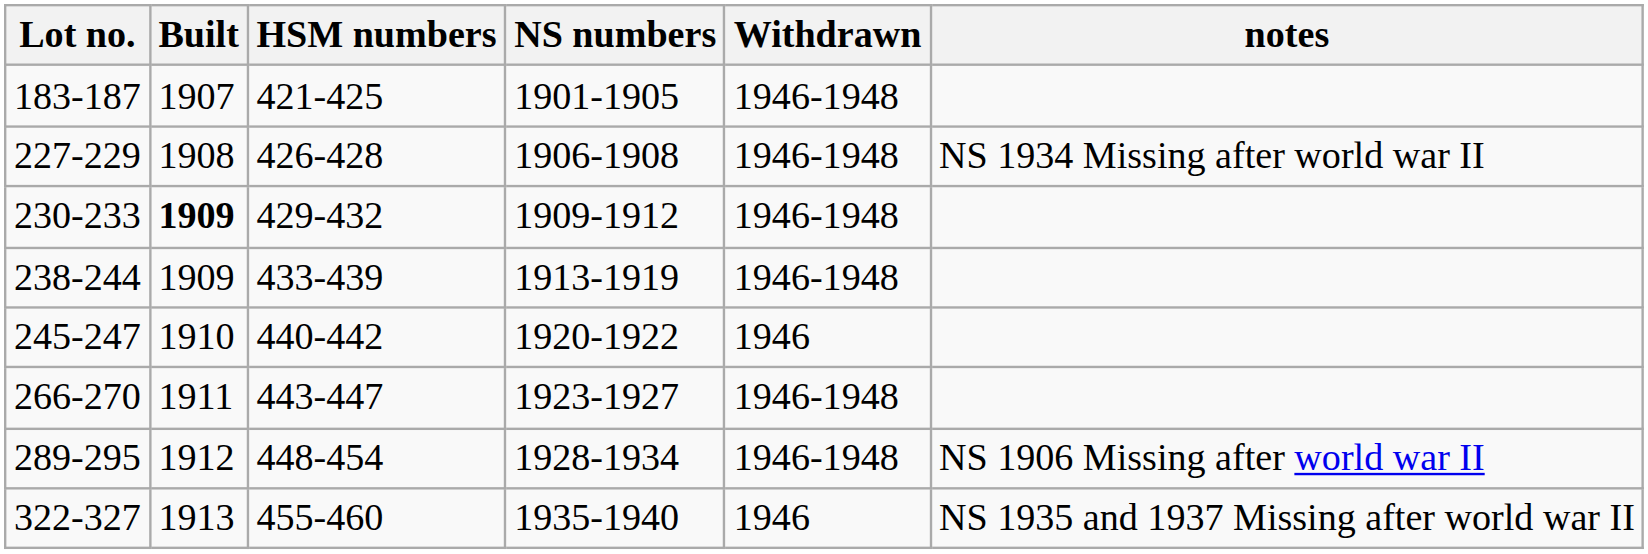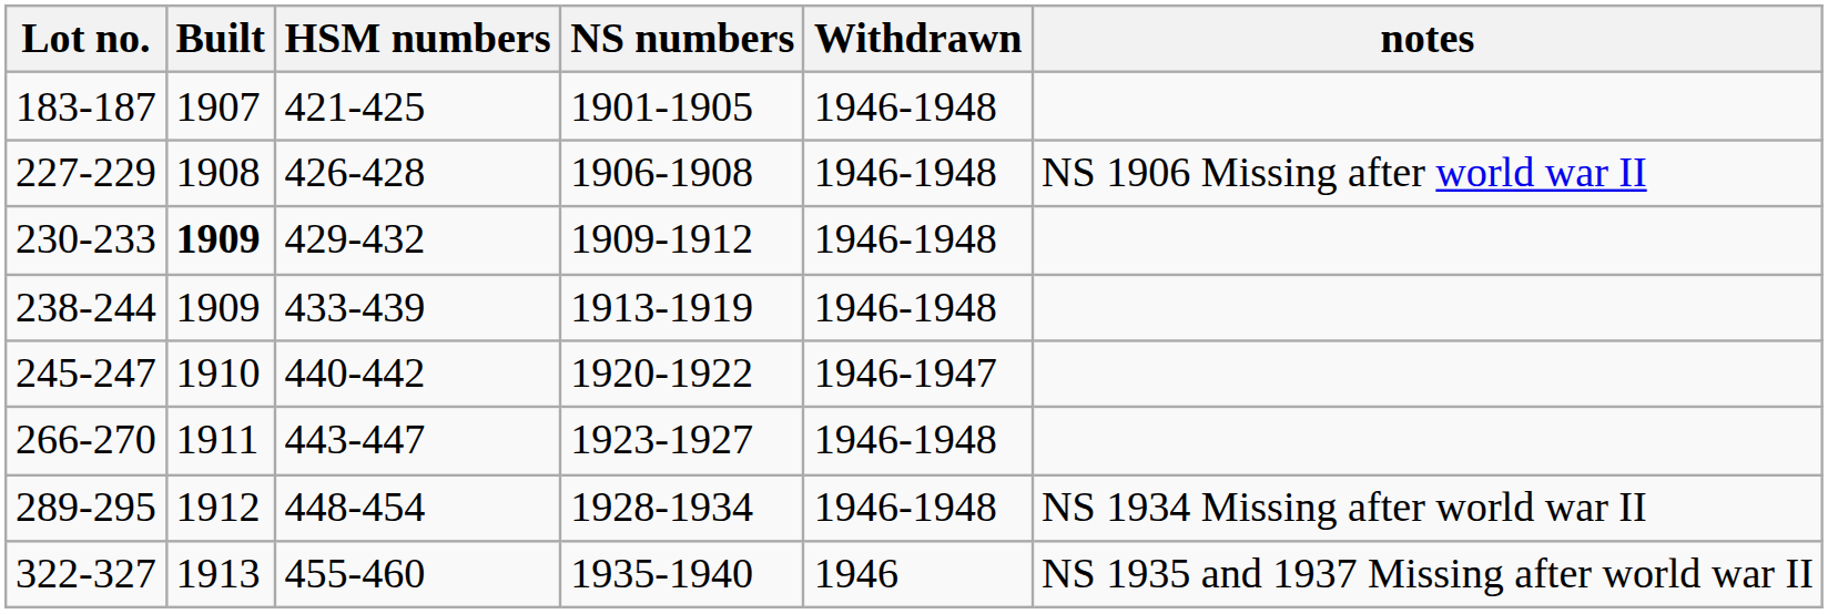227-229 | notes: NS 1934 Missing after world war II -> NS 1906 Missing after world war II
245-247 | Withdrawn: 1946 -> 1946-1947
289-295 | notes: NS 1906 Missing after world war II -> NS 1934 Missing after world war II
